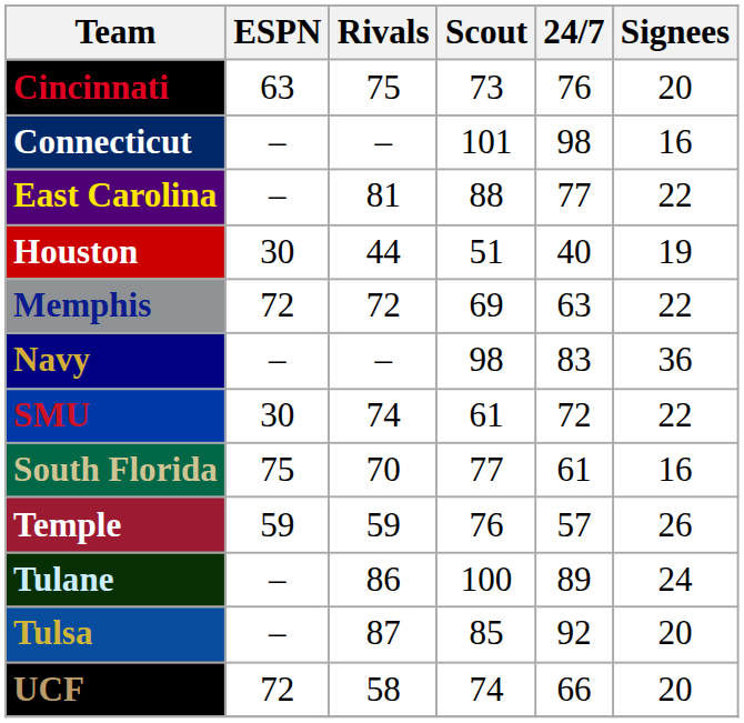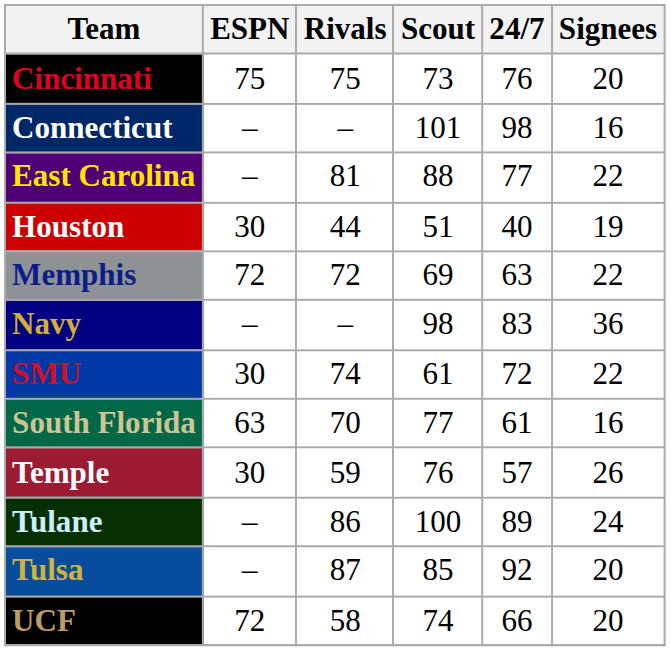Cincinnati | ESPN: 63 -> 75
South Florida | ESPN: 75 -> 63
Temple | ESPN: 59 -> 30
